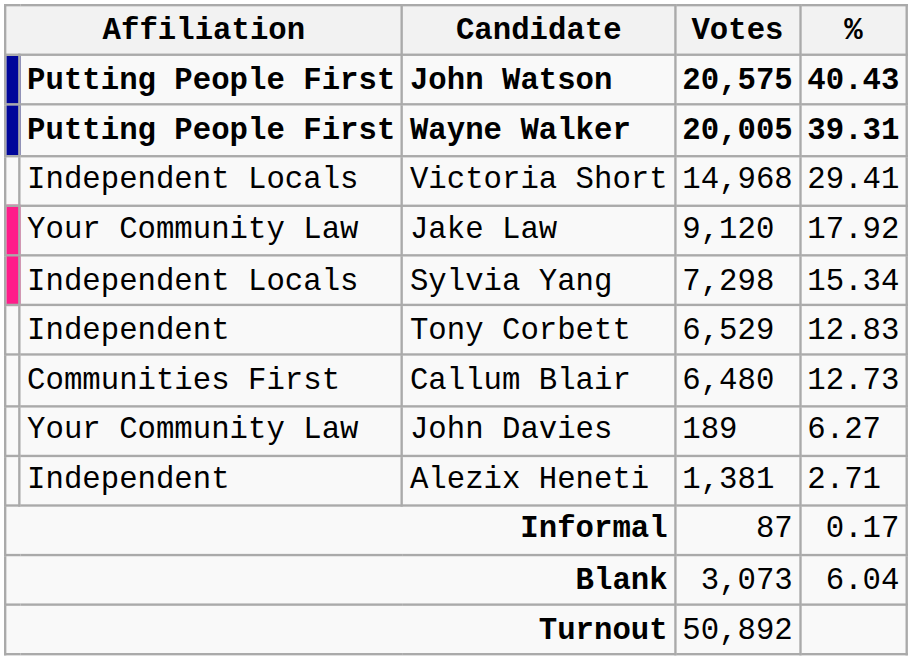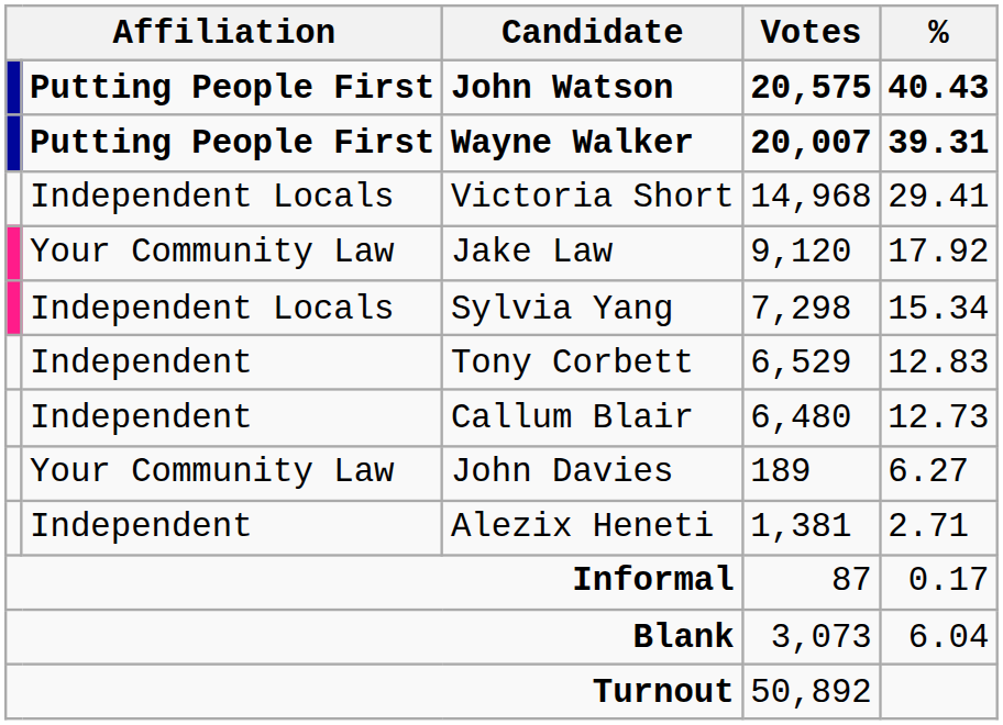Wayne Walker | Votes: 20,005 -> 20,007
Callum Blair | column 2: Communities First -> Independent
